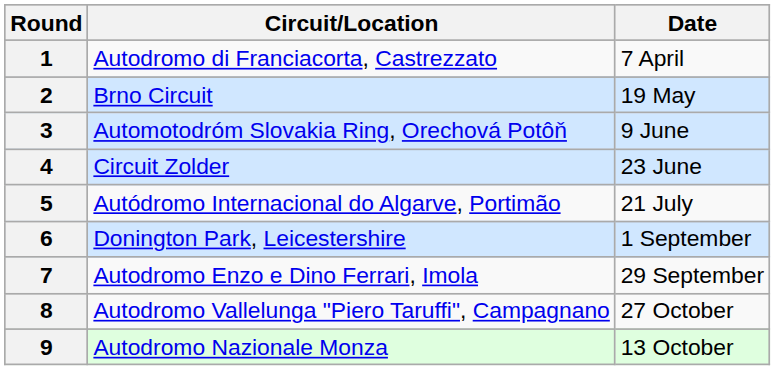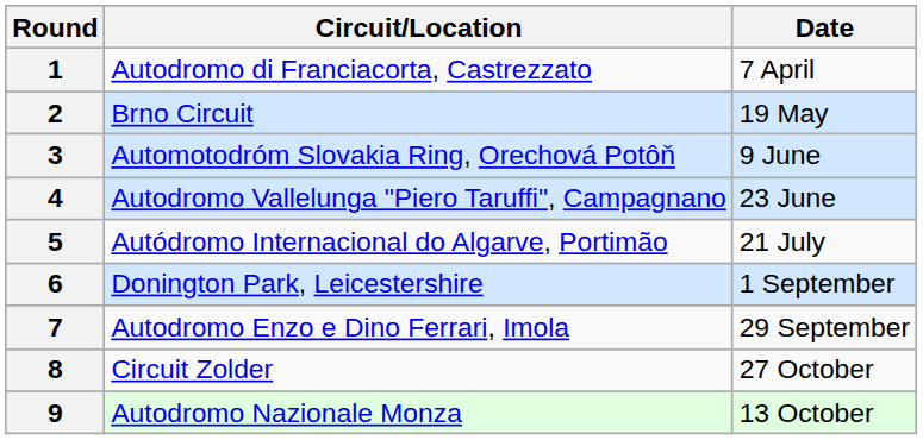4 | Circuit/Location: Circuit Zolder -> Autodromo Vallelunga "Piero Taruffi", Campagnano
8 | Circuit/Location: Autodromo Vallelunga "Piero Taruffi", Campagnano -> Circuit Zolder
